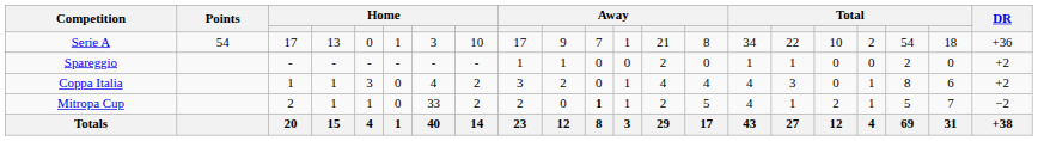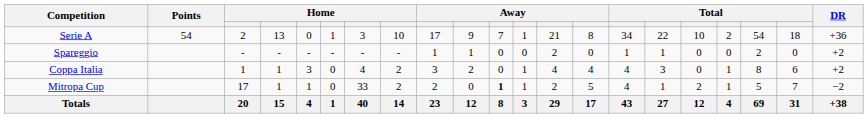Serie A | column 3: 17 -> 2
Mitropa Cup | column 3: 2 -> 17
